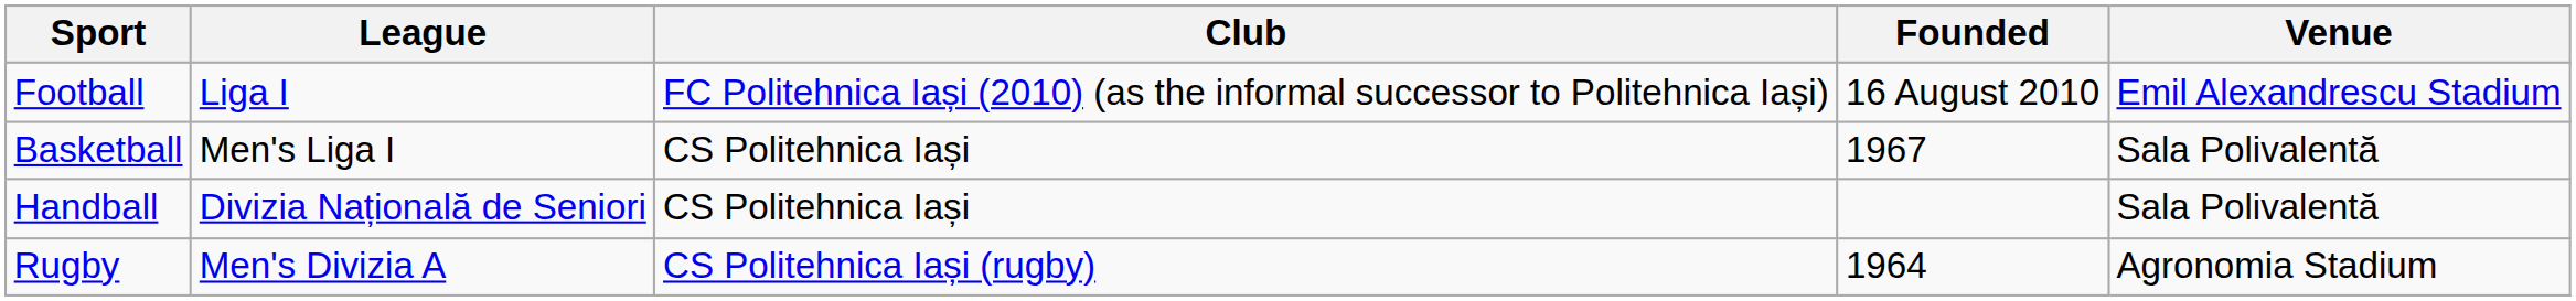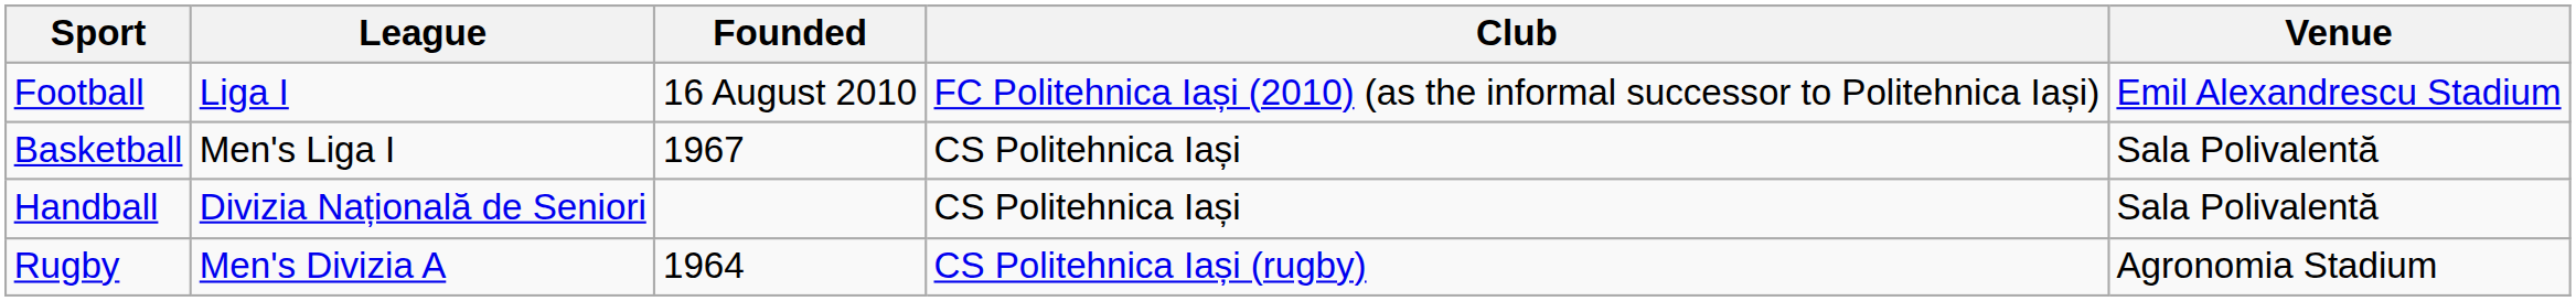columns swapped: Club <-> Founded
